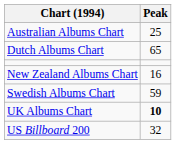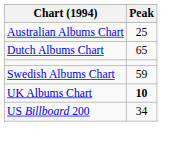- row: New Zealand Albums Chart | 16
US Billboard 200 | Peak: 32 -> 34
